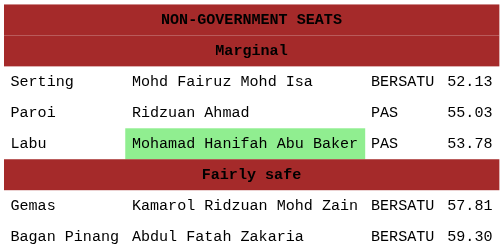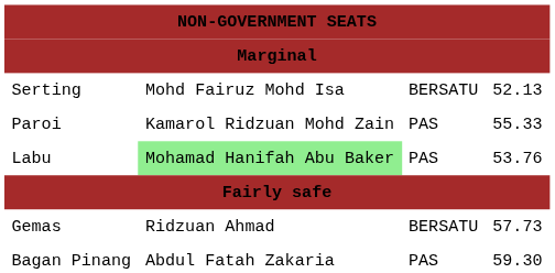Paroi | column 2: Ridzuan Ahmad -> Kamarol Ridzuan Mohd Zain
Paroi | column 4: 55.03 -> 55.33
Labu | column 4: 53.78 -> 53.76
Gemas | column 2: Kamarol Ridzuan Mohd Zain -> Ridzuan Ahmad
Gemas | column 4: 57.81 -> 57.73
Bagan Pinang | column 3: BERSATU -> PAS
